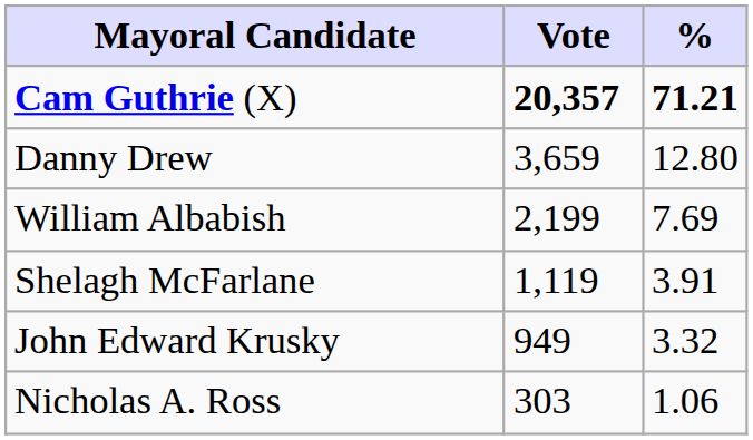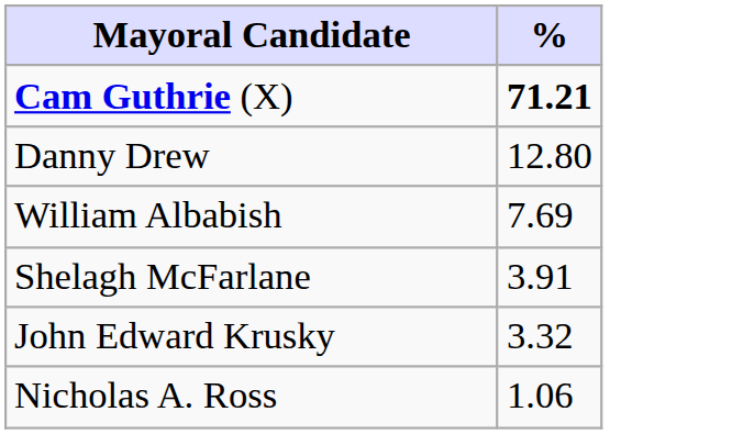- column: Vote | 20,357 | 3,659 | 2,199 | 1,119 | 949 | 303
